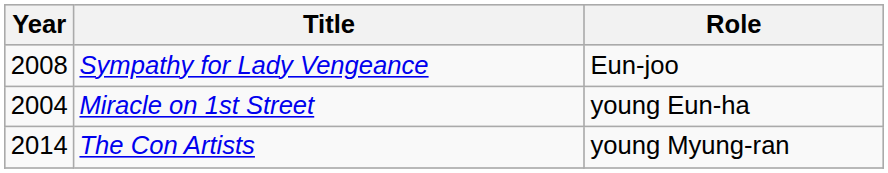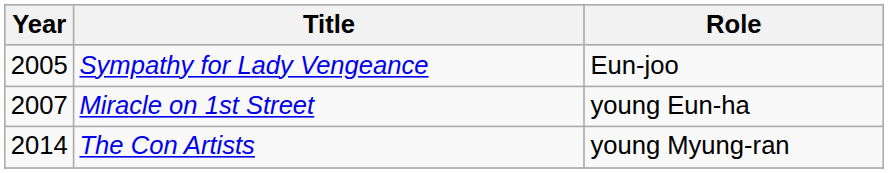Sympathy for Lady Vengeance | Year: 2008 -> 2005
Miracle on 1st Street | Year: 2004 -> 2007
